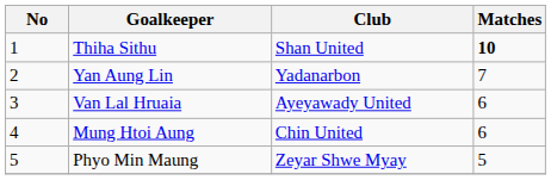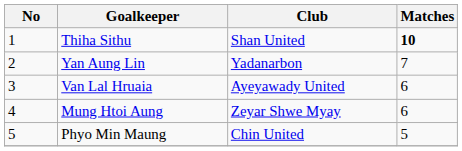Mung Htoi Aung | Club: Chin United -> Zeyar Shwe Myay
Phyo Min Maung | Club: Zeyar Shwe Myay -> Chin United
